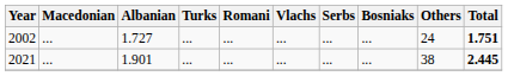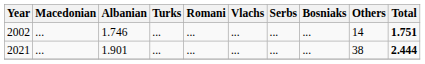2002 | Albanian: 1.727 -> 1.746
2002 | Others: 24 -> 14
2021 | Total: 2.445 -> 2.444
